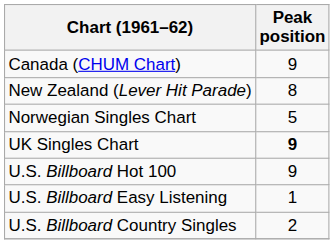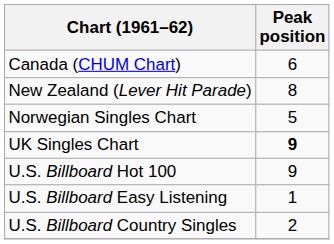Canada (CHUM Chart) | Peak position: 9 -> 6
